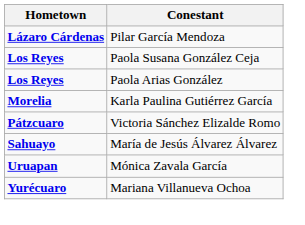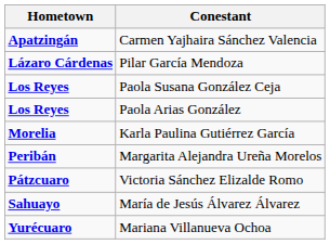+ row: Apatzingán | Carmen Yajhaira Sánchez Valencia
+ row: Peribán | Margarita Alejandra Ureña Morelos
- row: Uruapan | Mónica Zavala García
